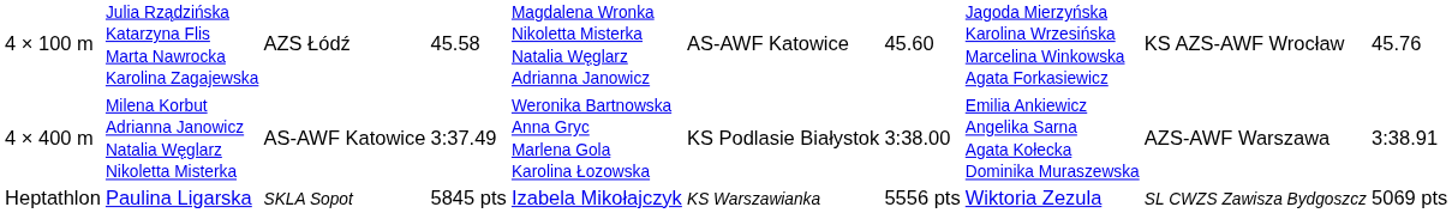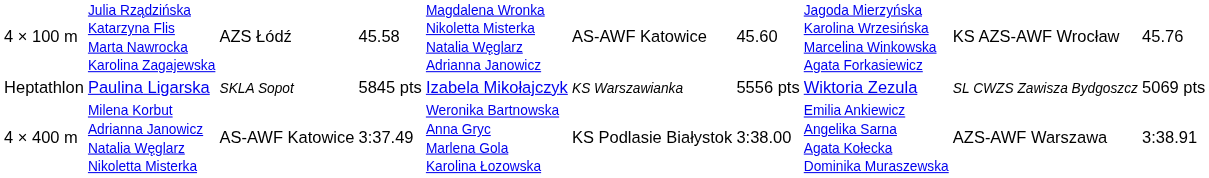rows swapped: 4 × 400 m <-> Heptathlon
